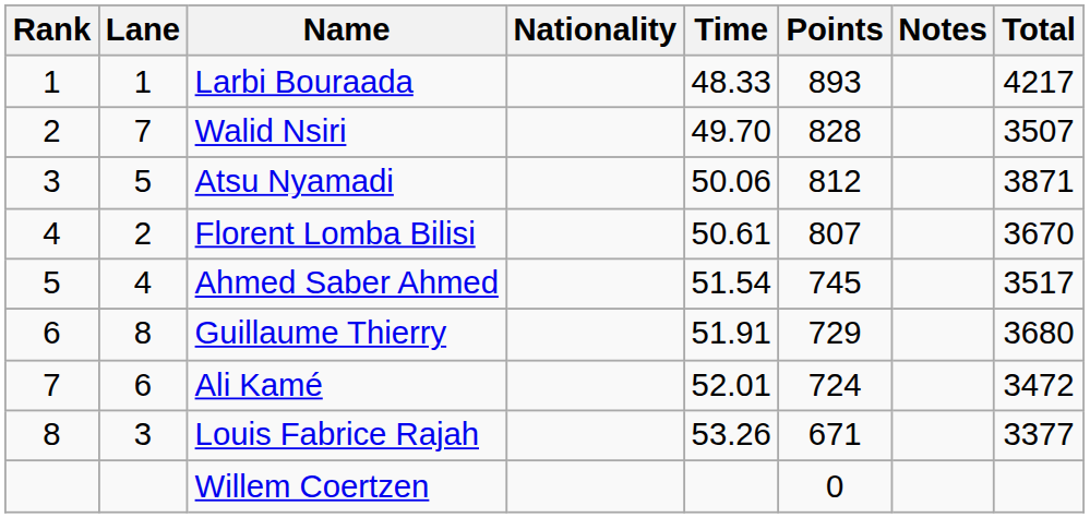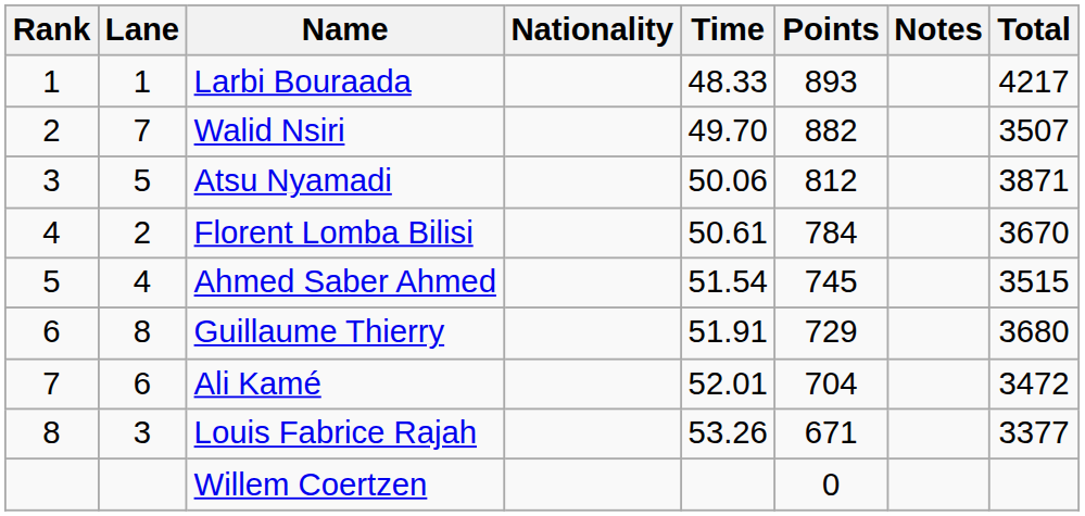Walid Nsiri | Points: 828 -> 882
Florent Lomba Bilisi | Points: 807 -> 784
Ahmed Saber Ahmed | Total: 3517 -> 3515
Ali Kamé | Points: 724 -> 704
